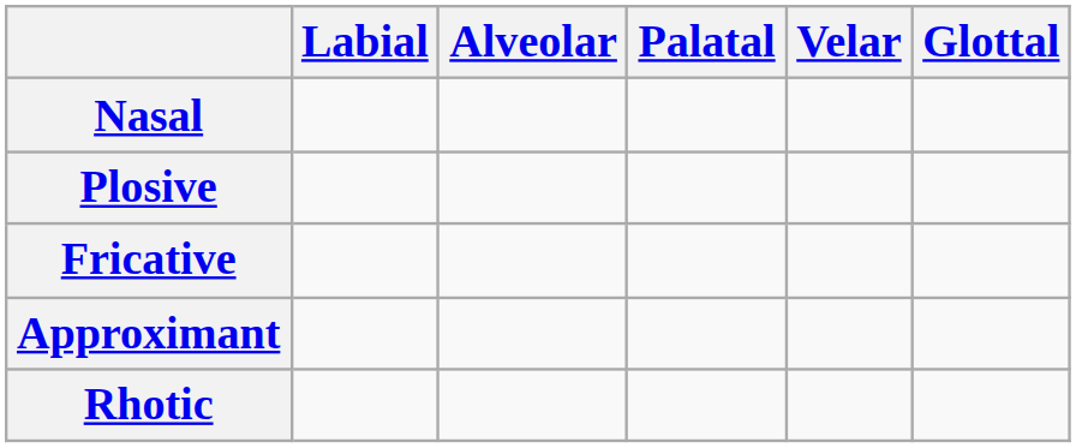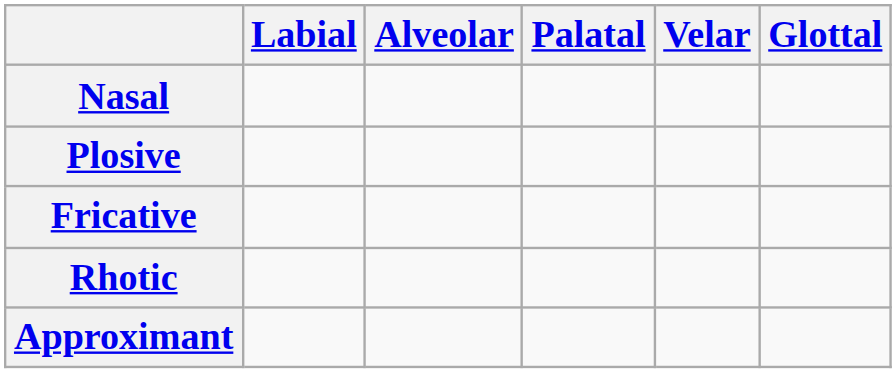rows swapped: Approximant <-> Rhotic
